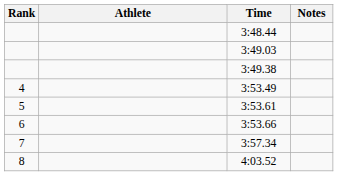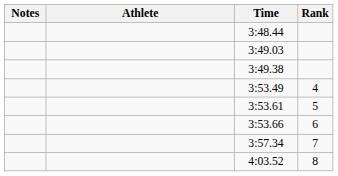columns swapped: Rank <-> Notes
